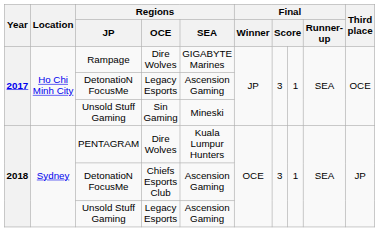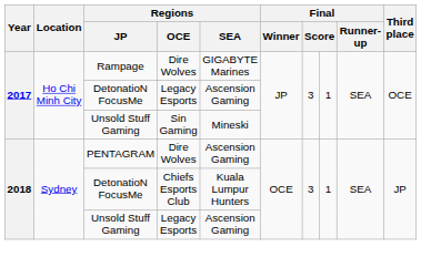PENTAGRAM | Regions / SEA: Kuala Lumpur Hunters -> Ascension Gaming
DetonatioN FocusMe / Chiefs Esports Club | Regions / SEA: Ascension Gaming -> Kuala Lumpur Hunters
